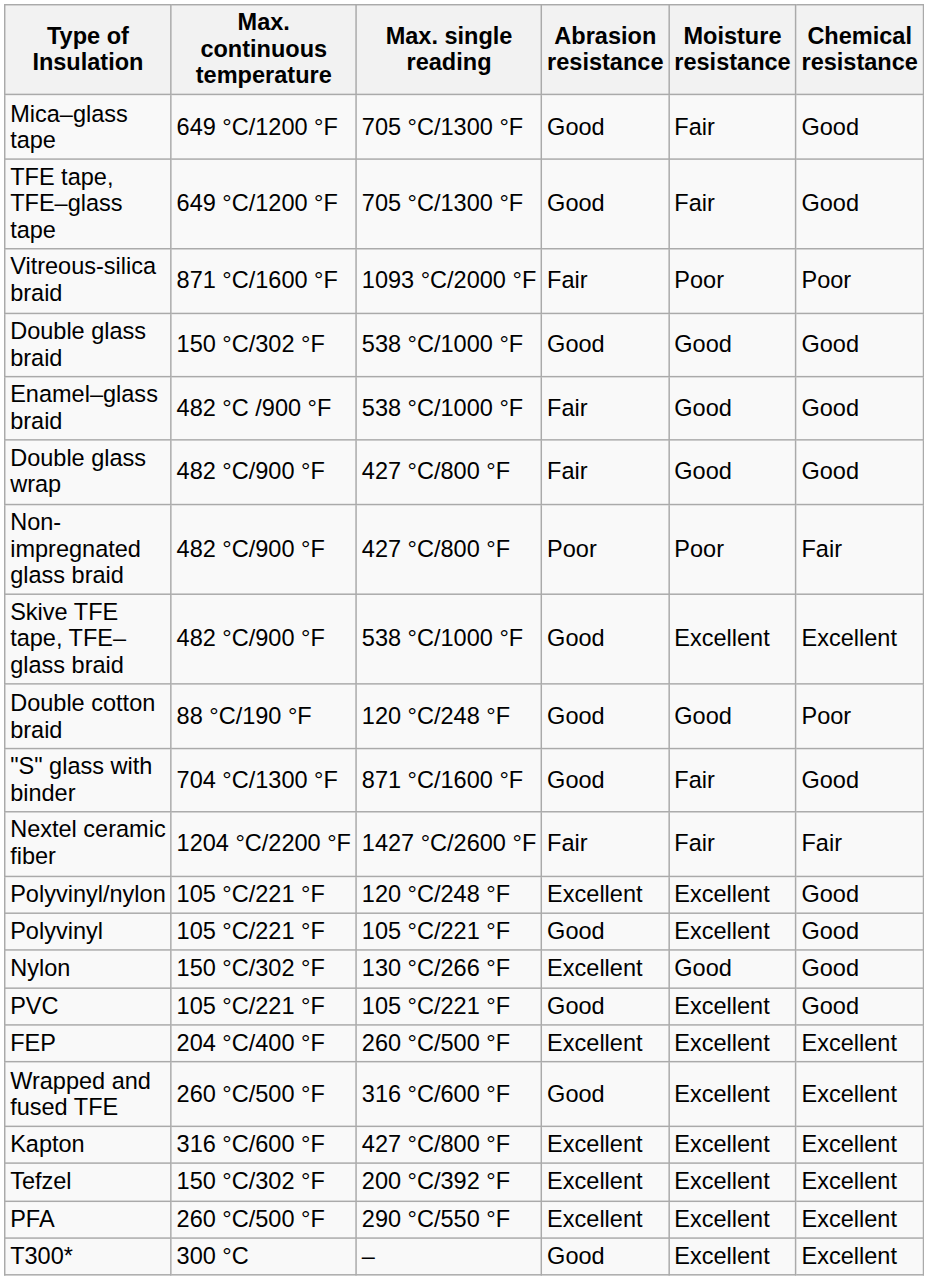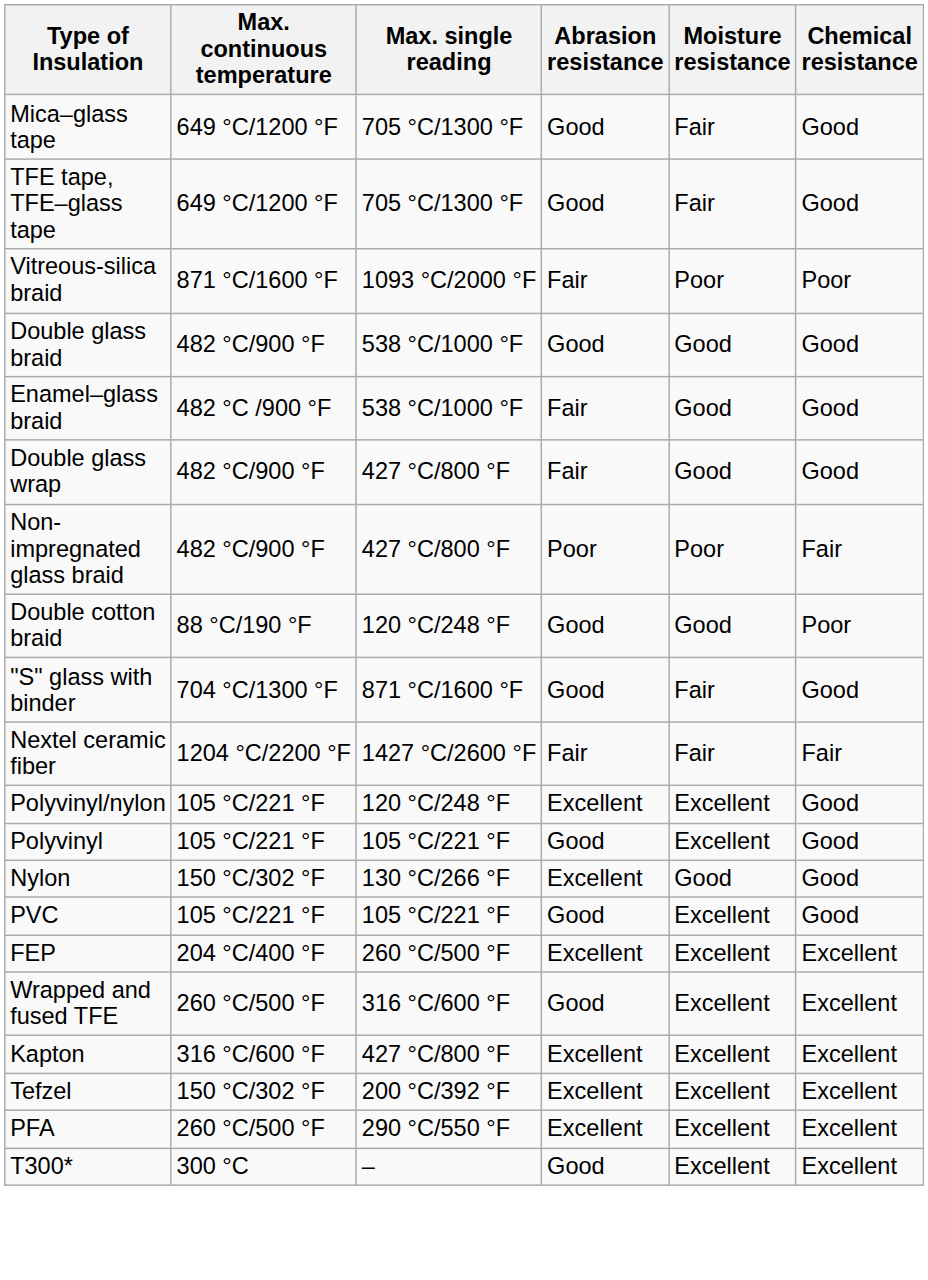Double glass braid | Max. continuous temperature: 150 °C/302 °F -> 482 °C/900 °F
- row: Skive TFE tape, TFE–glass braid | 482 °C/900 °F | 538 °C/1000 °F | Good | Excellent | Excellent
